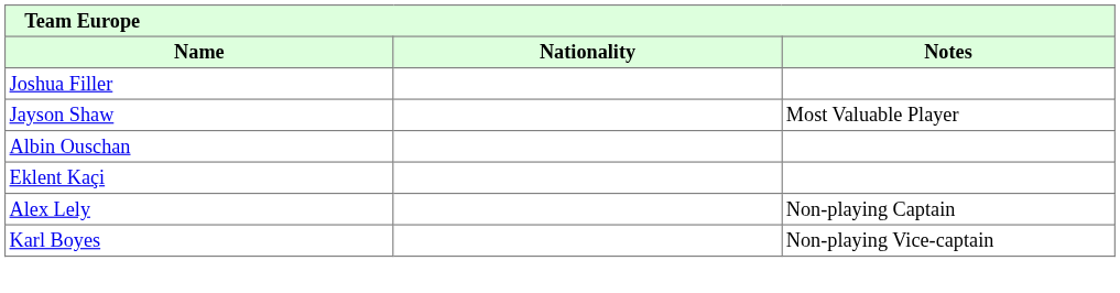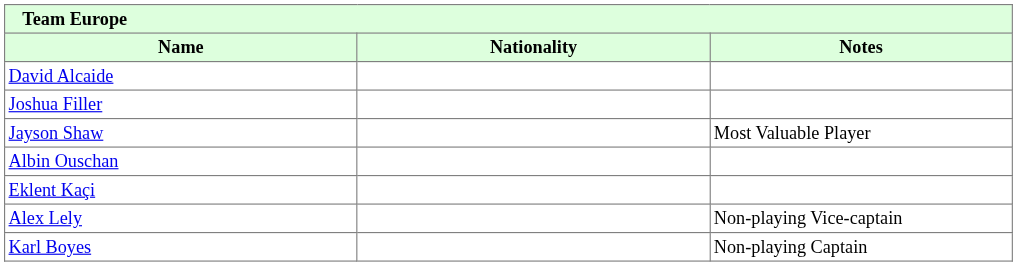+ row: David Alcaide
Alex Lely | Notes: Non-playing Captain -> Non-playing Vice-captain
Karl Boyes | Notes: Non-playing Vice-captain -> Non-playing Captain
